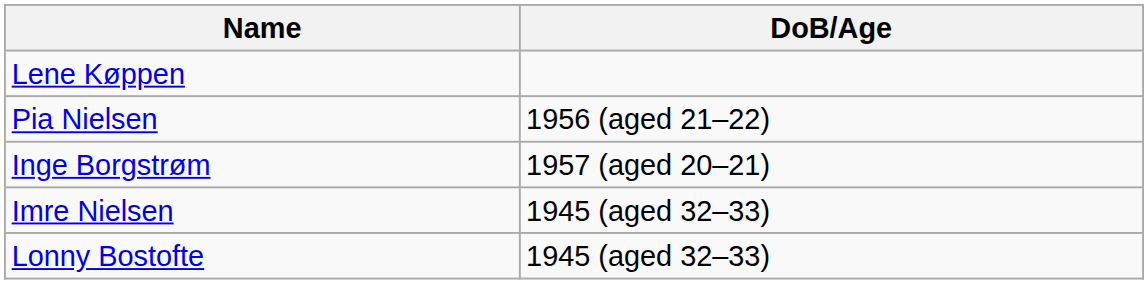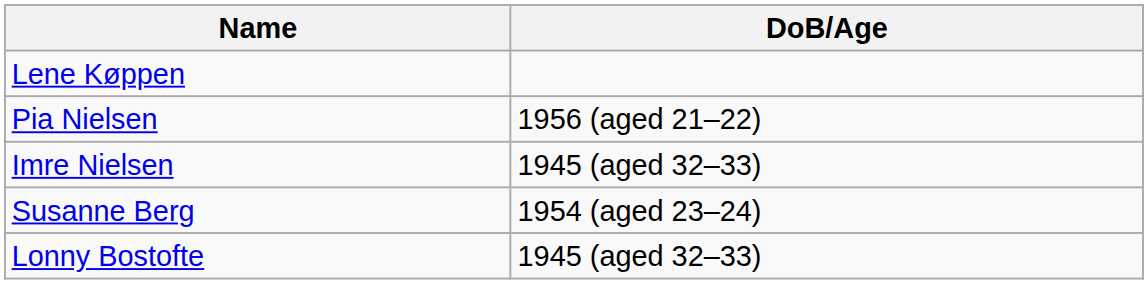- row: Inge Borgstrøm | 1957 (aged 20–21)
+ row: Susanne Berg | 1954 (aged 23–24)
